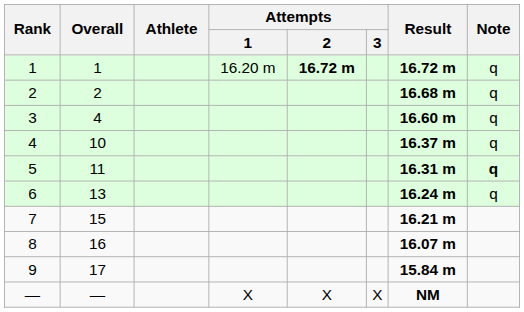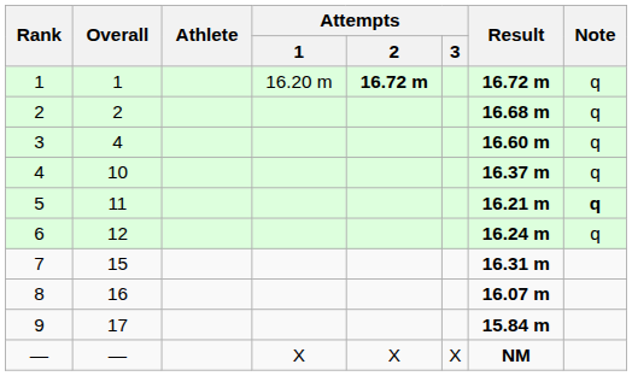5 | Result: 16.31 m -> 16.21 m
6 | Overall: 13 -> 12
7 | Result: 16.21 m -> 16.31 m
